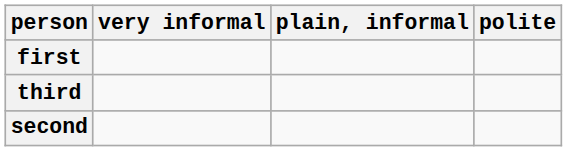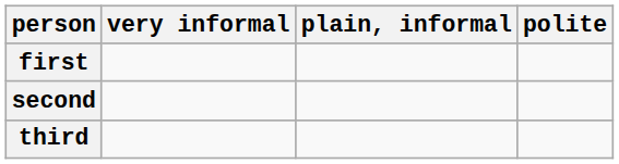rows swapped: second <-> third
